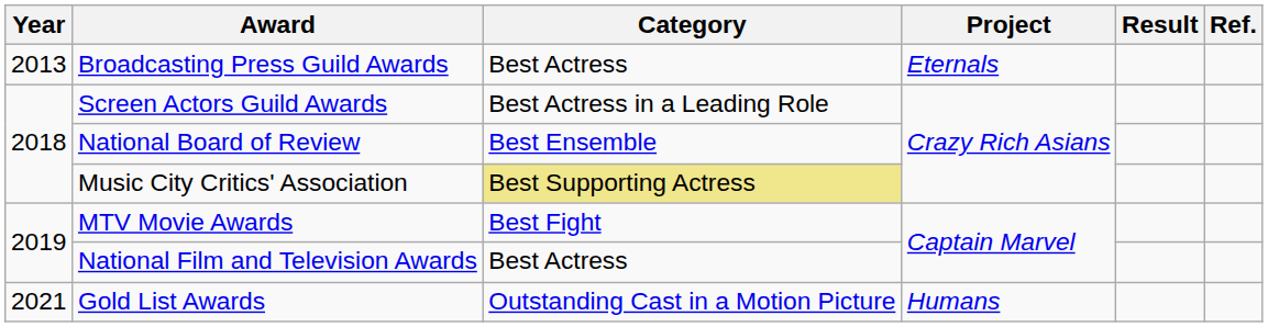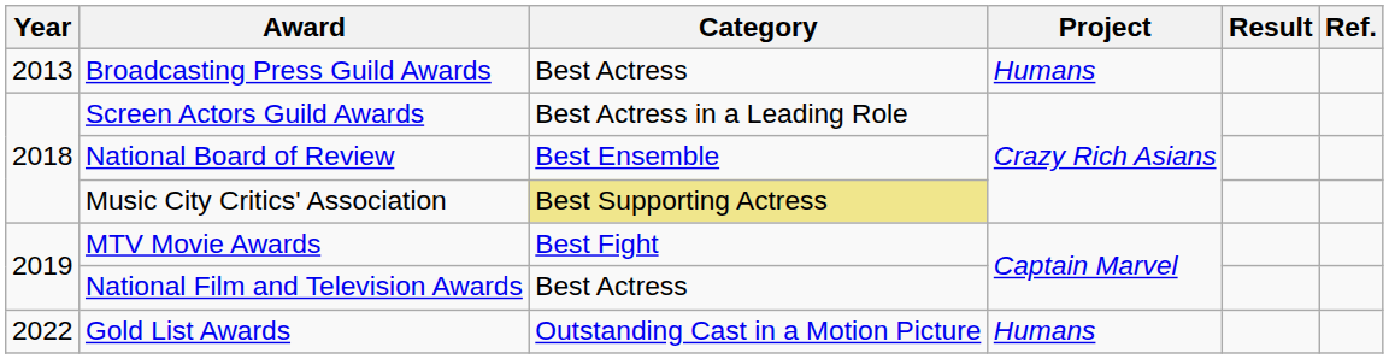Broadcasting Press Guild Awards | Project: Eternals -> Humans
Gold List Awards | Year: 2021 -> 2022
